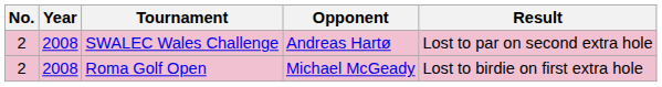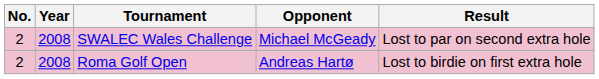SWALEC Wales Challenge | Opponent: Andreas Hartø -> Michael McGeady
Roma Golf Open | Opponent: Michael McGeady -> Andreas Hartø
